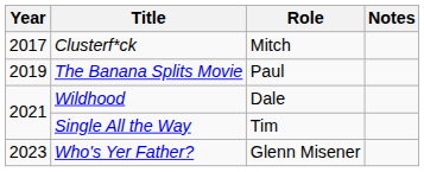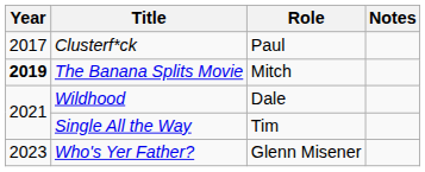Clusterf*ck | Role: Mitch -> Paul
The Banana Splits Movie | Year: normal -> bold
The Banana Splits Movie | Role: Paul -> Mitch
